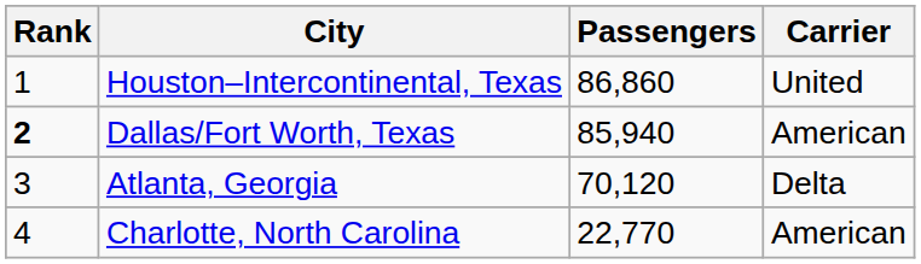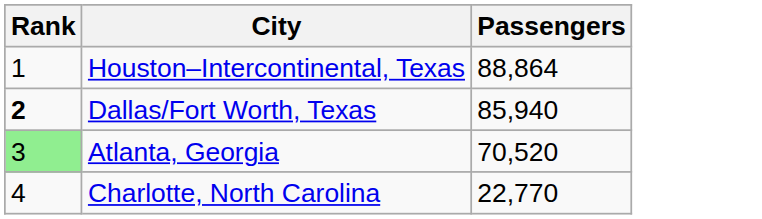- column: Carrier | United | American | Delta | American
Houston–Intercontinental, Texas | Passengers: 86,860 -> 88,864
Atlanta, Georgia | Rank: no background -> lightgreen background
Atlanta, Georgia | Passengers: 70,120 -> 70,520
